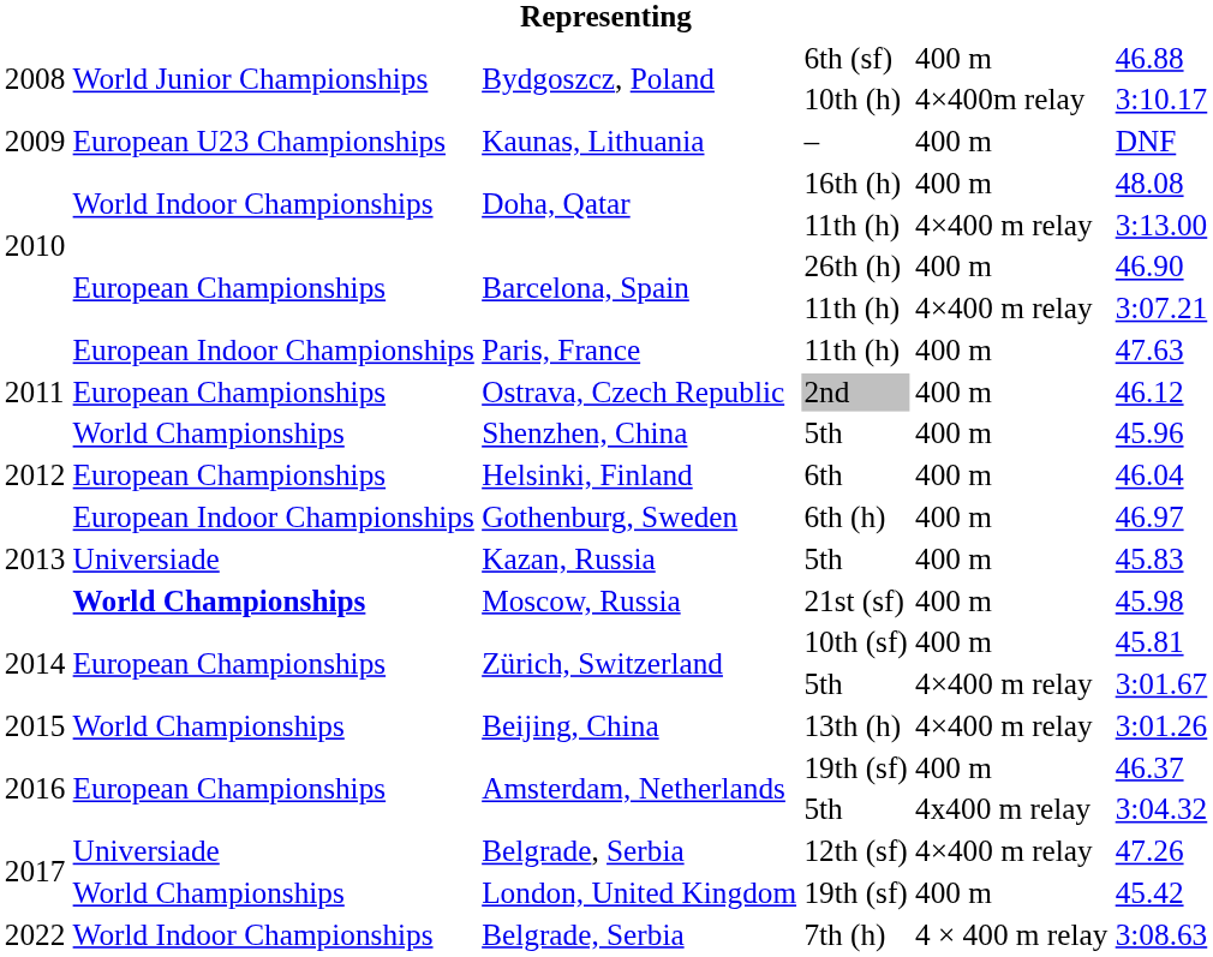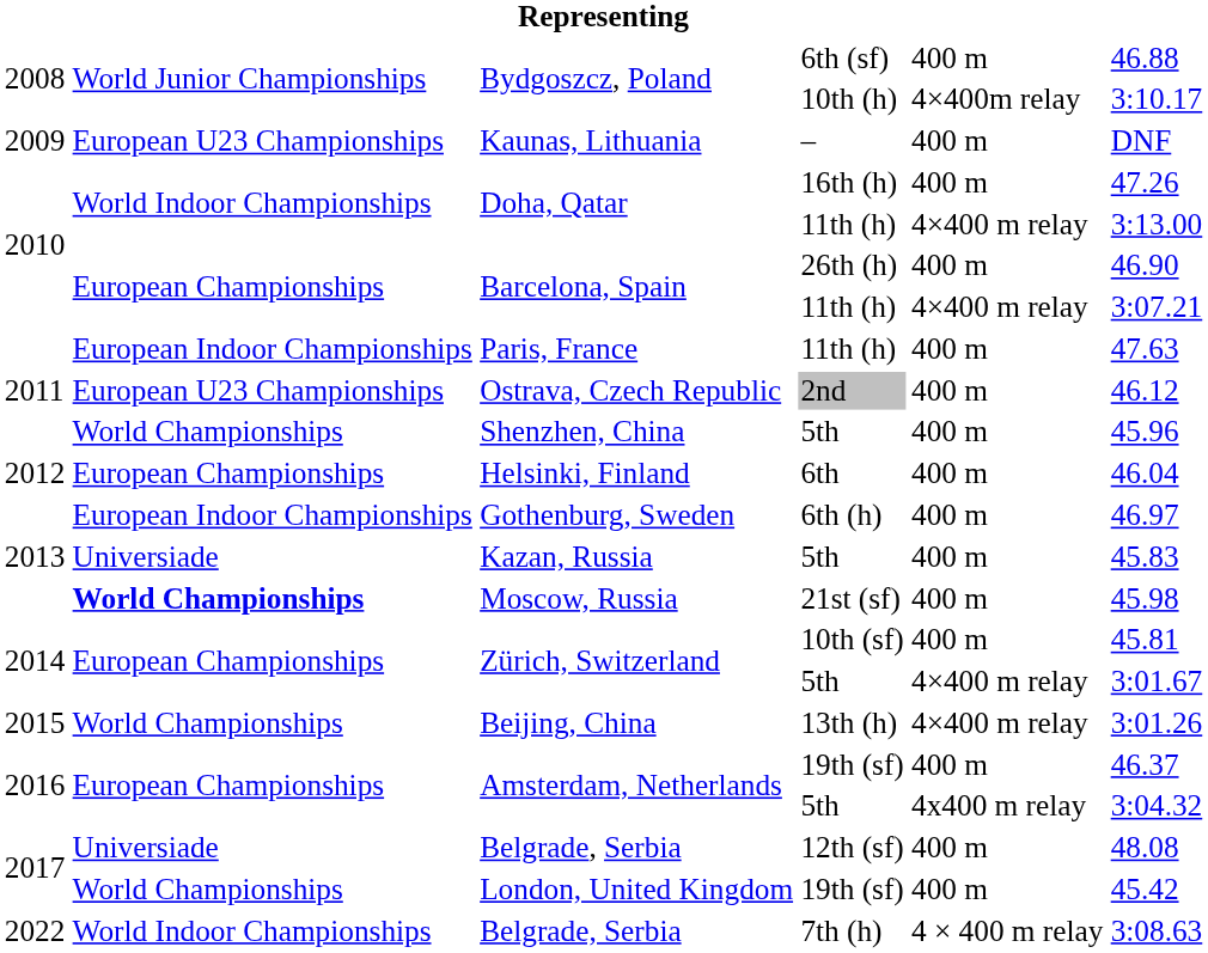Doha, Qatar / 16th (h) | column 6: 48.08 -> 47.26
Ostrava, Czech Republic | column 2: European Championships -> European U23 Championships
Belgrade, Serbia / 12th (sf) | column 5: 4×400 m relay -> 400 m
Belgrade, Serbia / 12th (sf) | column 6: 47.26 -> 48.08
